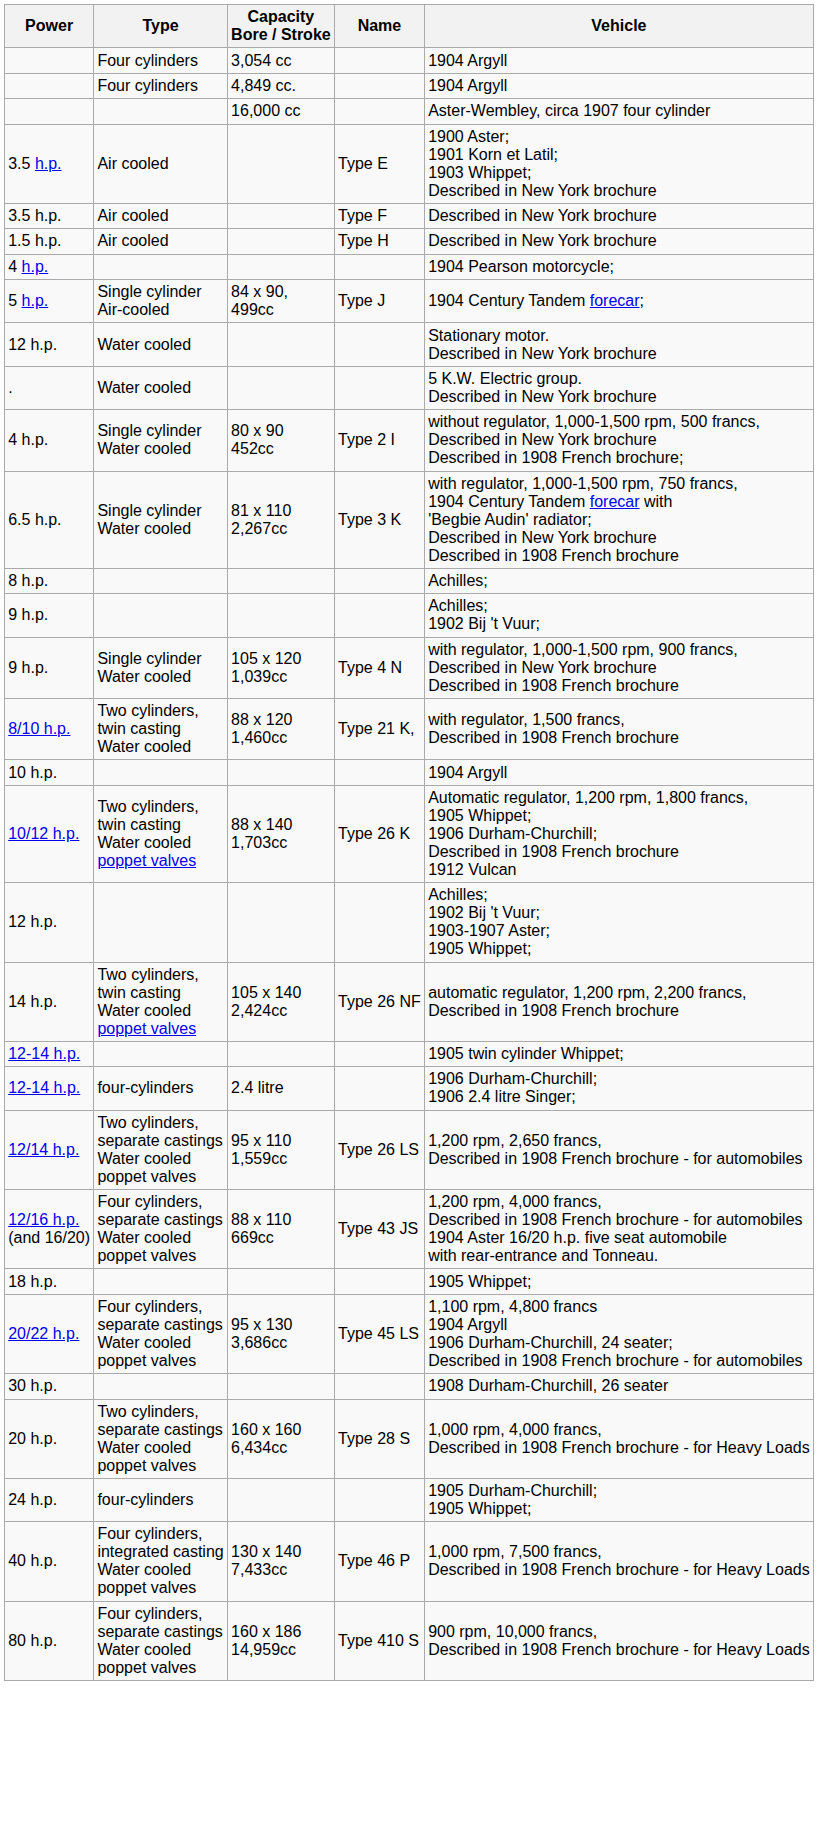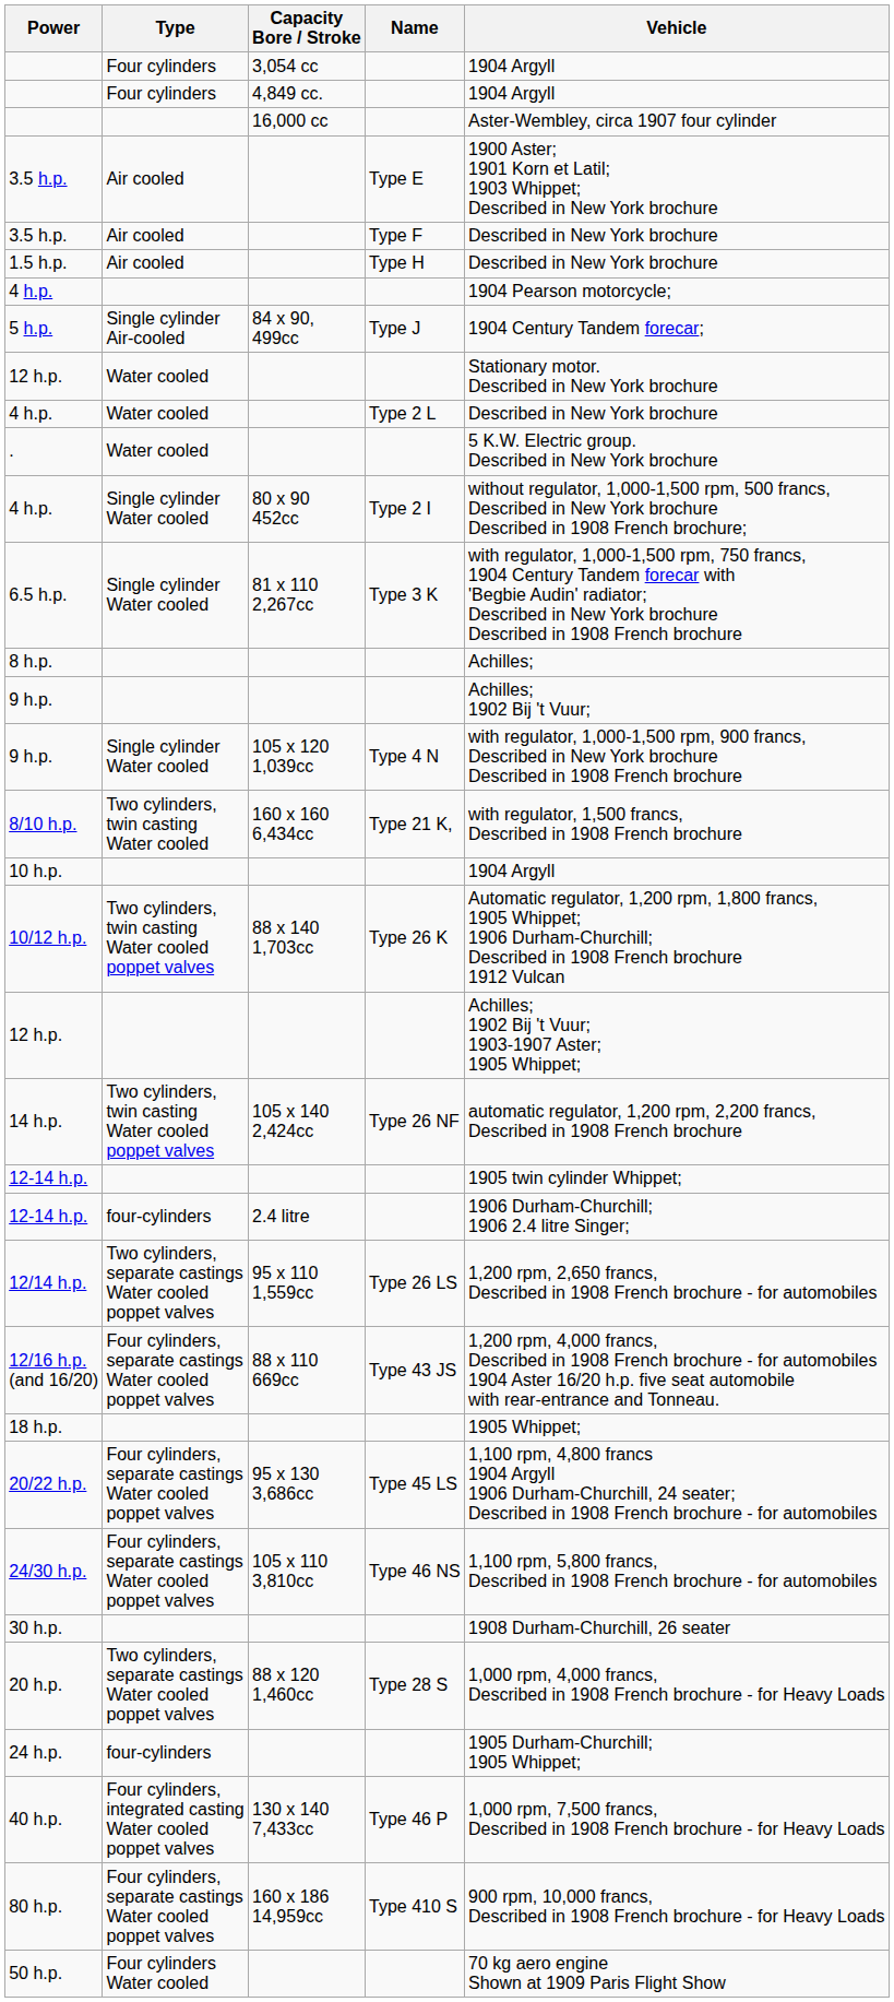+ row: 4 h.p. | Water cooled | Type 2 L | Described in New York brochure
8/10 h.p. | Capacity Bore / Stroke: 88 x 120 1,460cc -> 160 x 160 6,434cc
+ row: 24/30 h.p. | Four cylinders, separate castings Water cooled poppet valves | 105 x 110 3,810cc | Type 46 NS | 1,100 rpm, 5,800 francs, Described in 1908 French brochure - for automobiles
20 h.p. | Capacity Bore / Stroke: 160 x 160 6,434cc -> 88 x 120 1,460cc
+ row: 50 h.p. | Four cylinders Water cooled | 70 kg aero engine Shown at 1909 Paris Flight Show
